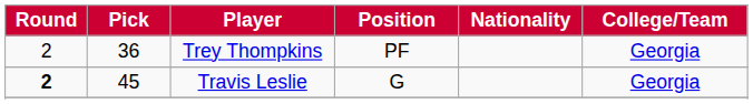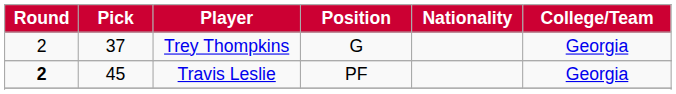Trey Thompkins | Pick: 36 -> 37
Trey Thompkins | Position: PF -> G
Travis Leslie | Position: G -> PF
